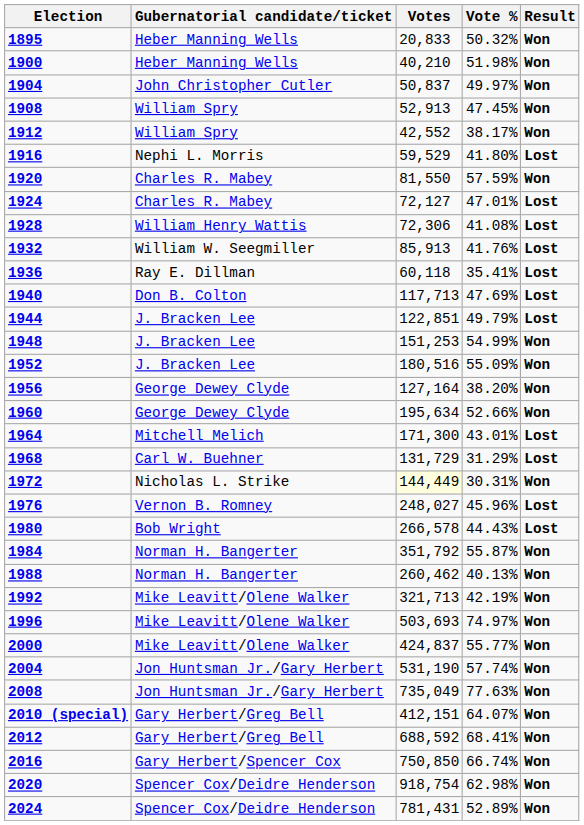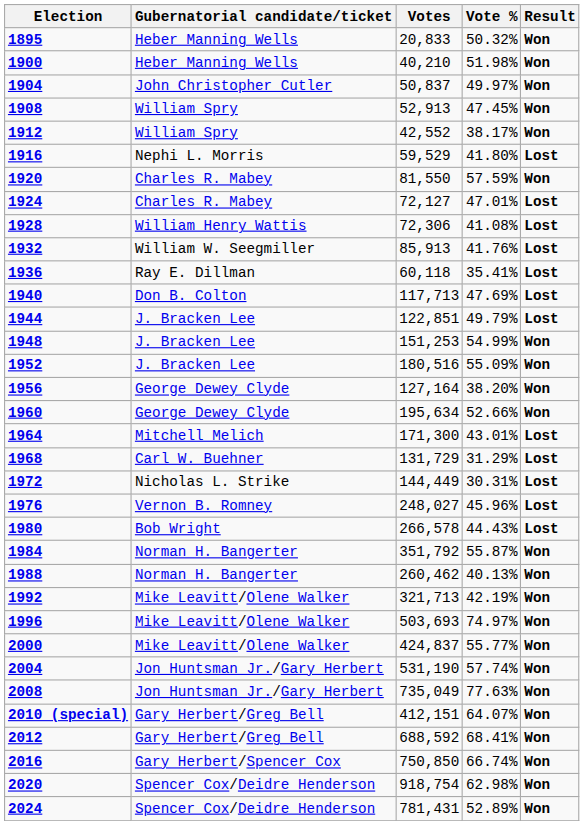1972 | Votes: lightyellow background -> no background
1972 | Result: Won -> Lost
